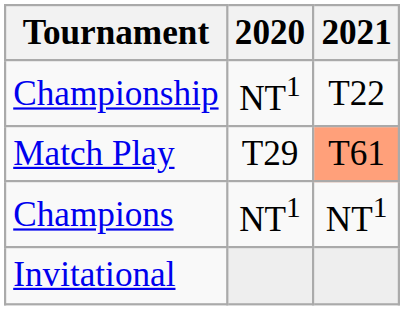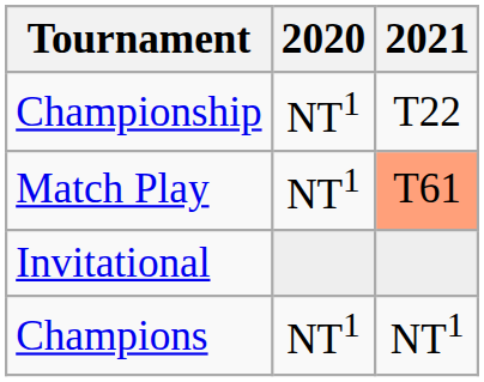Match Play | 2020: T29 -> NT1
rows swapped: Invitational <-> Champions
